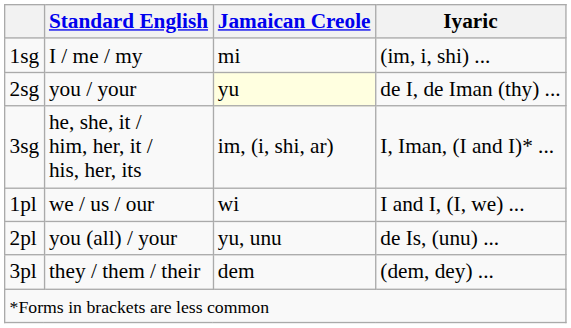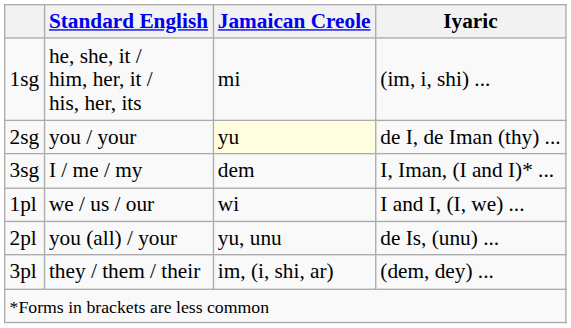1sg | Standard English: I / me / my -> he, she, it / him, her, it / his, her, its
3sg | Standard English: he, she, it / him, her, it / his, her, its -> I / me / my
3sg | Jamaican Creole: im, (i, shi, ar) -> dem
3pl | Jamaican Creole: dem -> im, (i, shi, ar)
